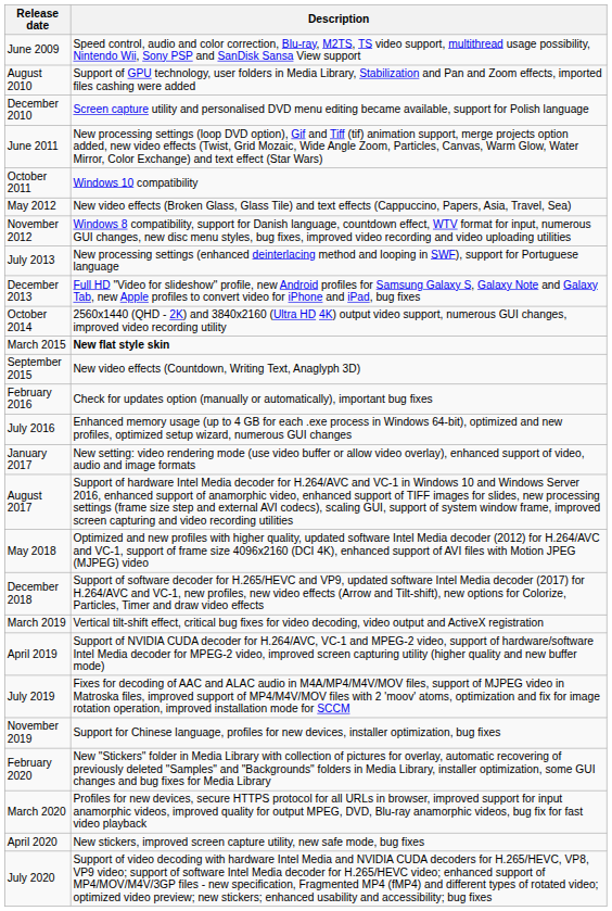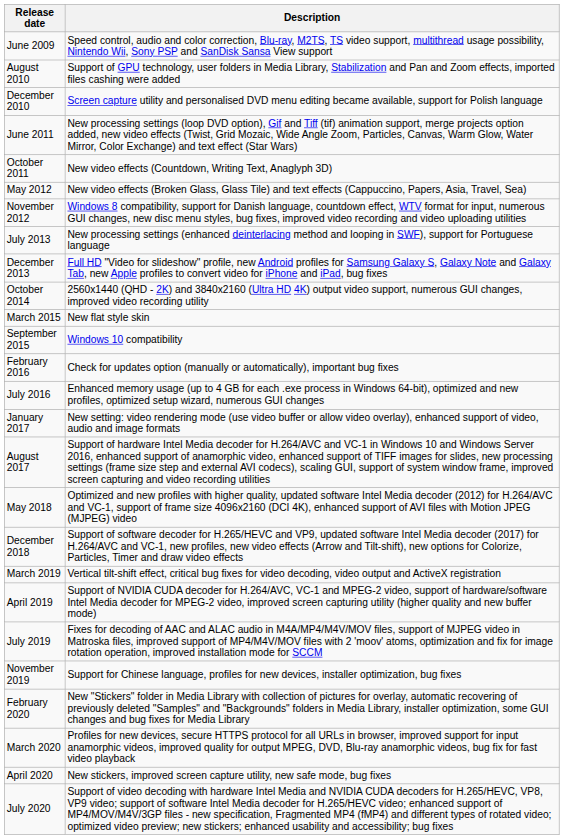October 2011 | Description: Windows 10 compatibility -> New video effects (Countdown, Writing Text, Anaglyph 3D)
March 2015 | Description: bold -> normal
September 2015 | Description: New video effects (Countdown, Writing Text, Anaglyph 3D) -> Windows 10 compatibility
